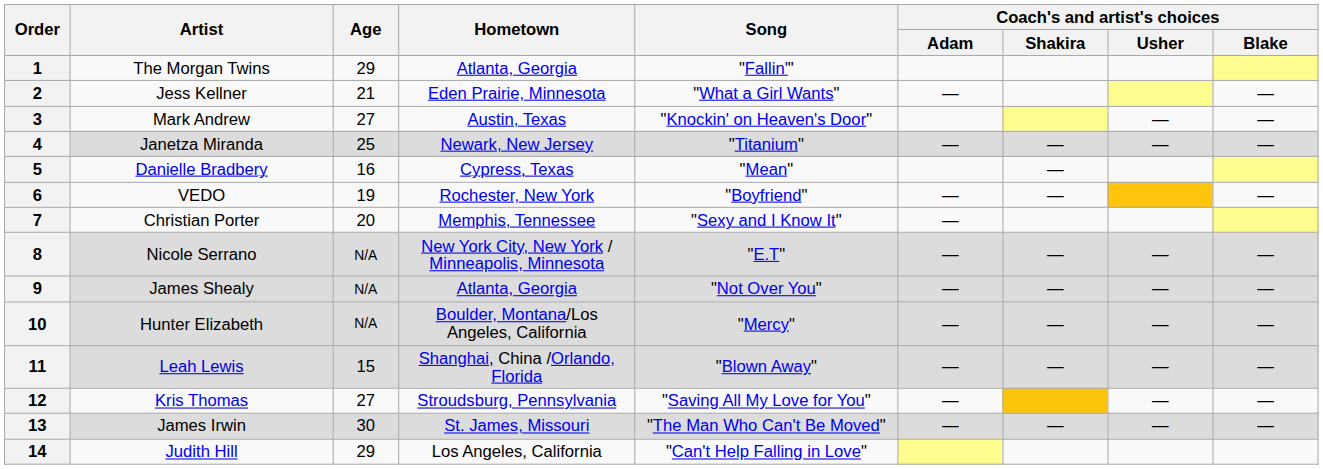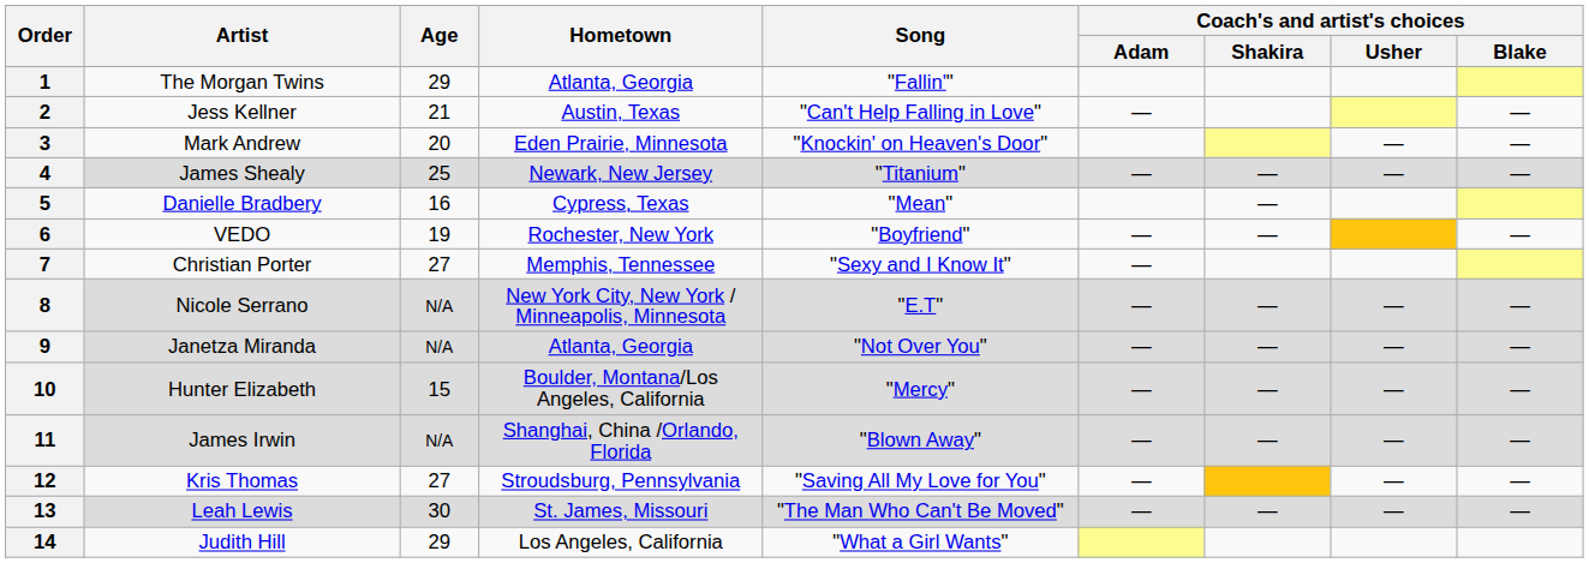2 | Hometown: Eden Prairie, Minnesota -> Austin, Texas
2 | Song: "What a Girl Wants" -> "Can't Help Falling in Love"
3 | Age: 27 -> 20
3 | Hometown: Austin, Texas -> Eden Prairie, Minnesota
4 | Artist: Janetza Miranda -> James Shealy
7 | Age: 20 -> 27
9 | Artist: James Shealy -> Janetza Miranda
10 | Age: N/A -> 15
11 | Artist: Leah Lewis -> James Irwin
11 | Age: 15 -> N/A
13 | Artist: James Irwin -> Leah Lewis
14 | Song: "Can't Help Falling in Love" -> "What a Girl Wants"
